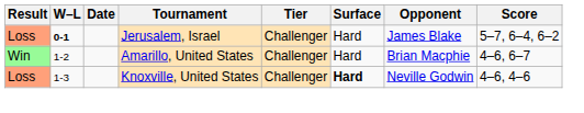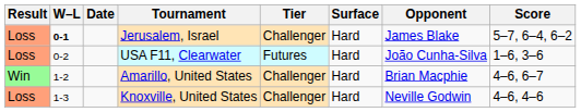+ row: Loss | 0-2 | USA F11, Clearwater | Futures | Hard | João Cunha-Silva | 1–6, 3–6
Knoxville, United States | Surface: bold -> normal
